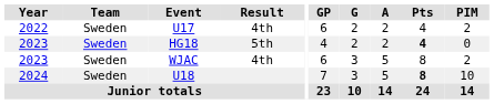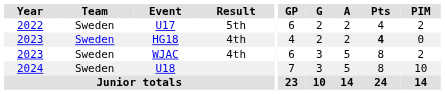U17 | Result: 4th -> 5th
HG18 | Result: 5th -> 4th
U18 | Pts: bold -> normal
